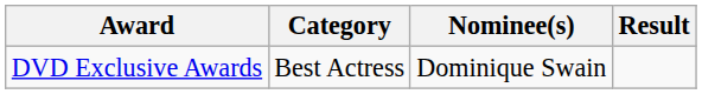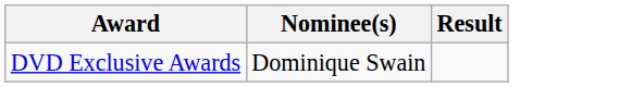- column: Category | Best Actress
